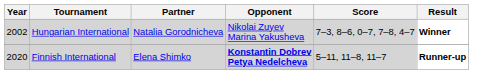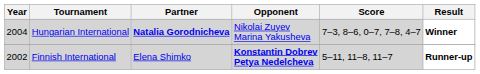Hungarian International | Year: 2002 -> 2004
Hungarian International | Partner: normal -> bold
Finnish International | Year: 2020 -> 2002
